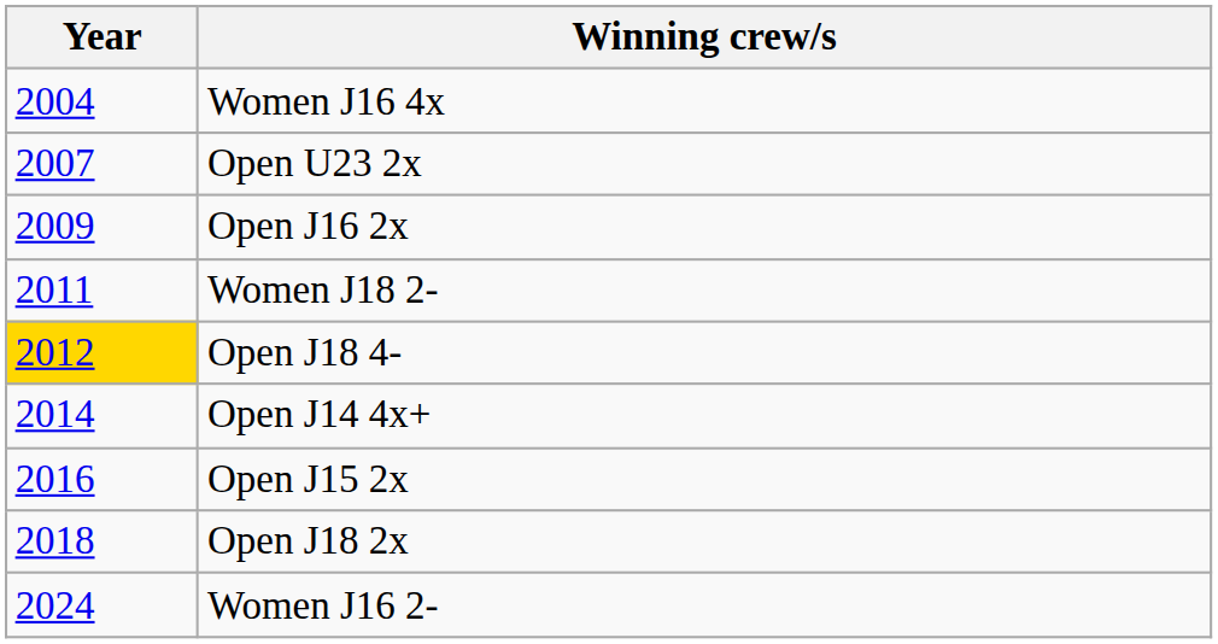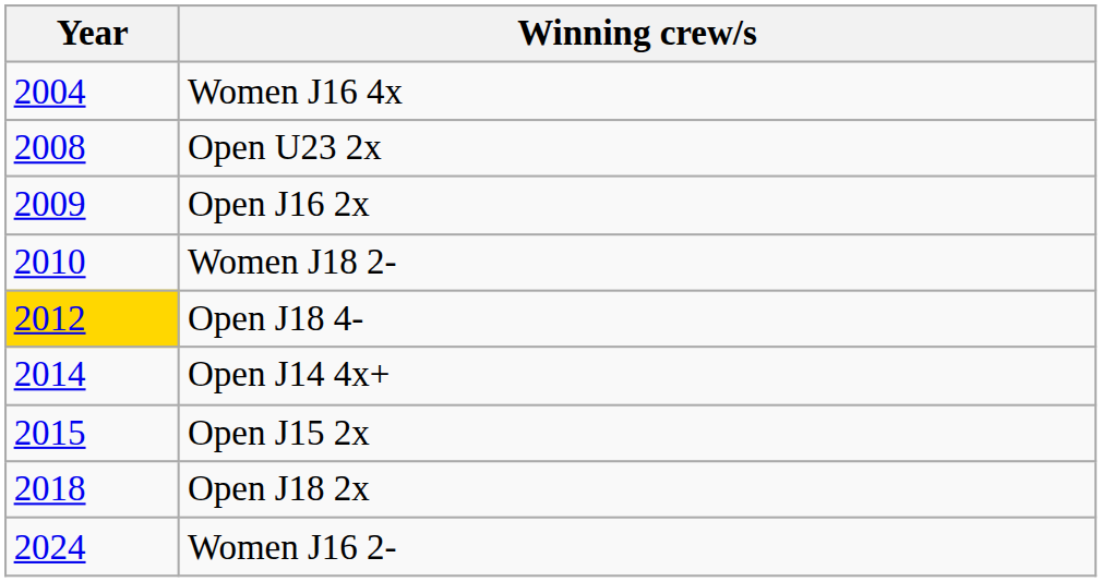Open U23 2x | Year: 2007 -> 2008
Women J18 2- | Year: 2011 -> 2010
Open J15 2x | Year: 2016 -> 2015
